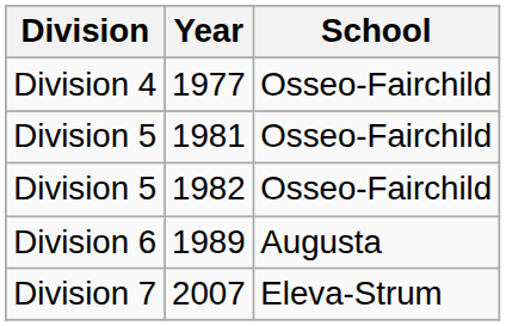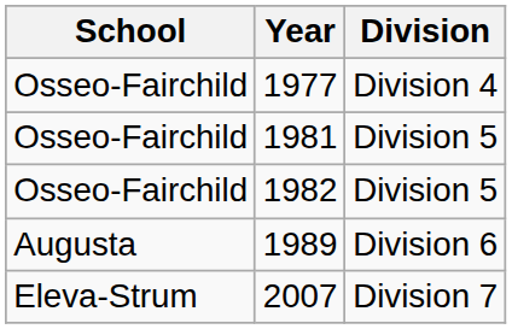columns swapped: School <-> Division
